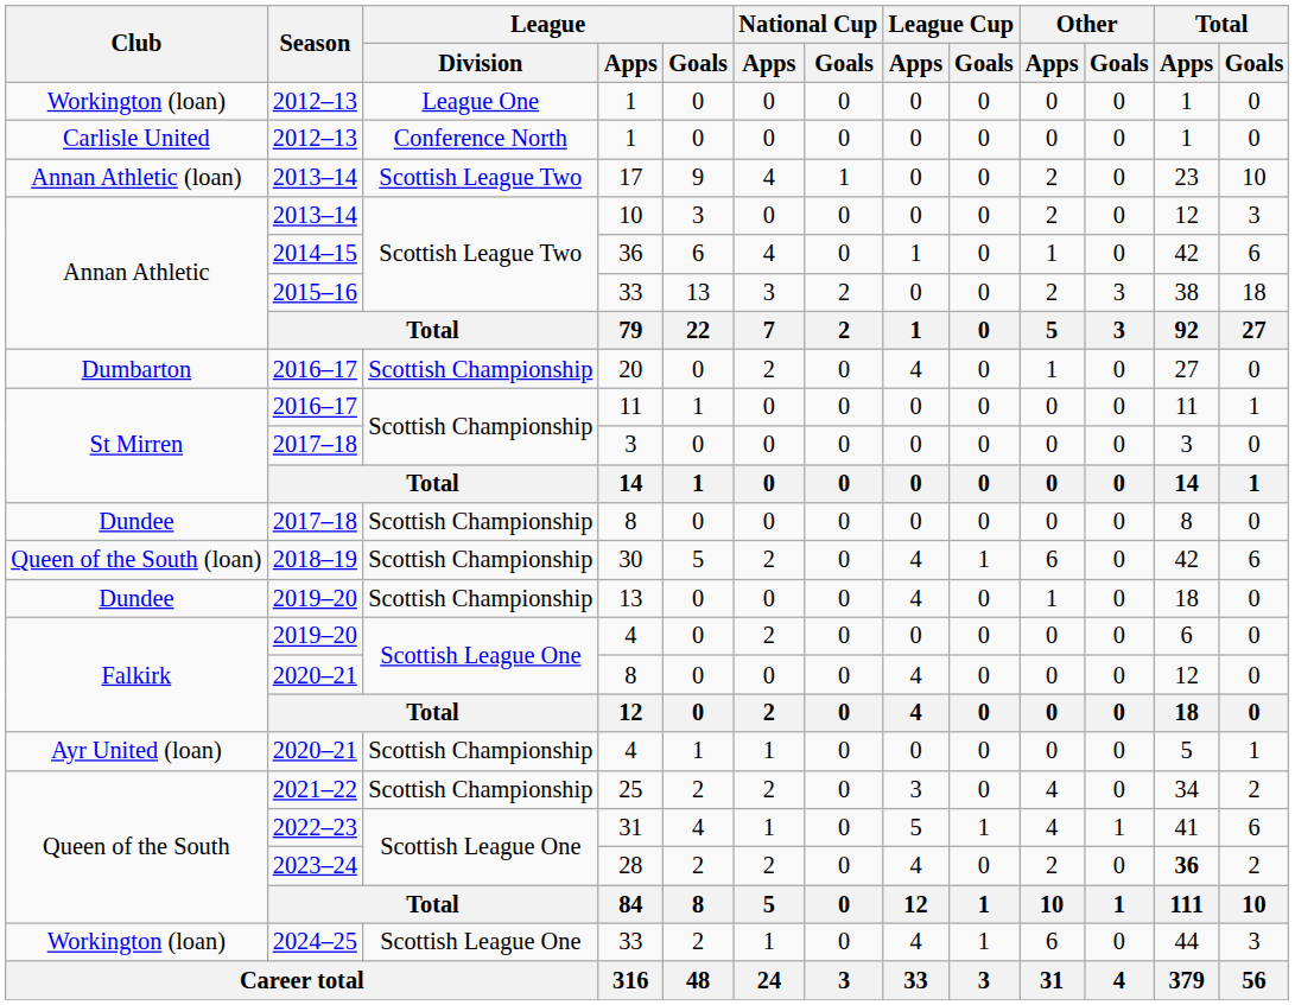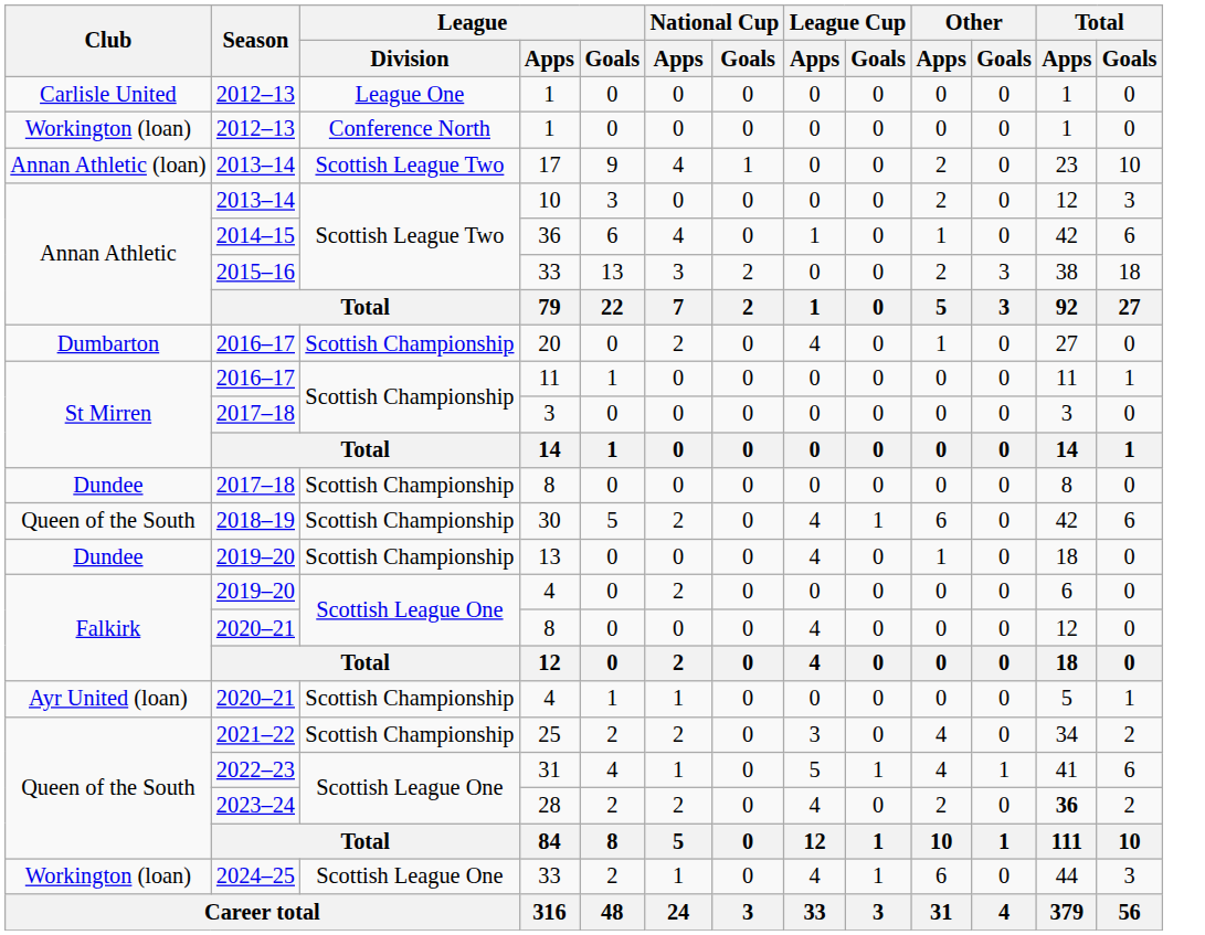League One / 1 | Club: Workington (loan) -> Carlisle United
Conference North / 1 | Club: Carlisle United -> Workington (loan)
30 | Club: Queen of the South (loan) -> Queen of the South
